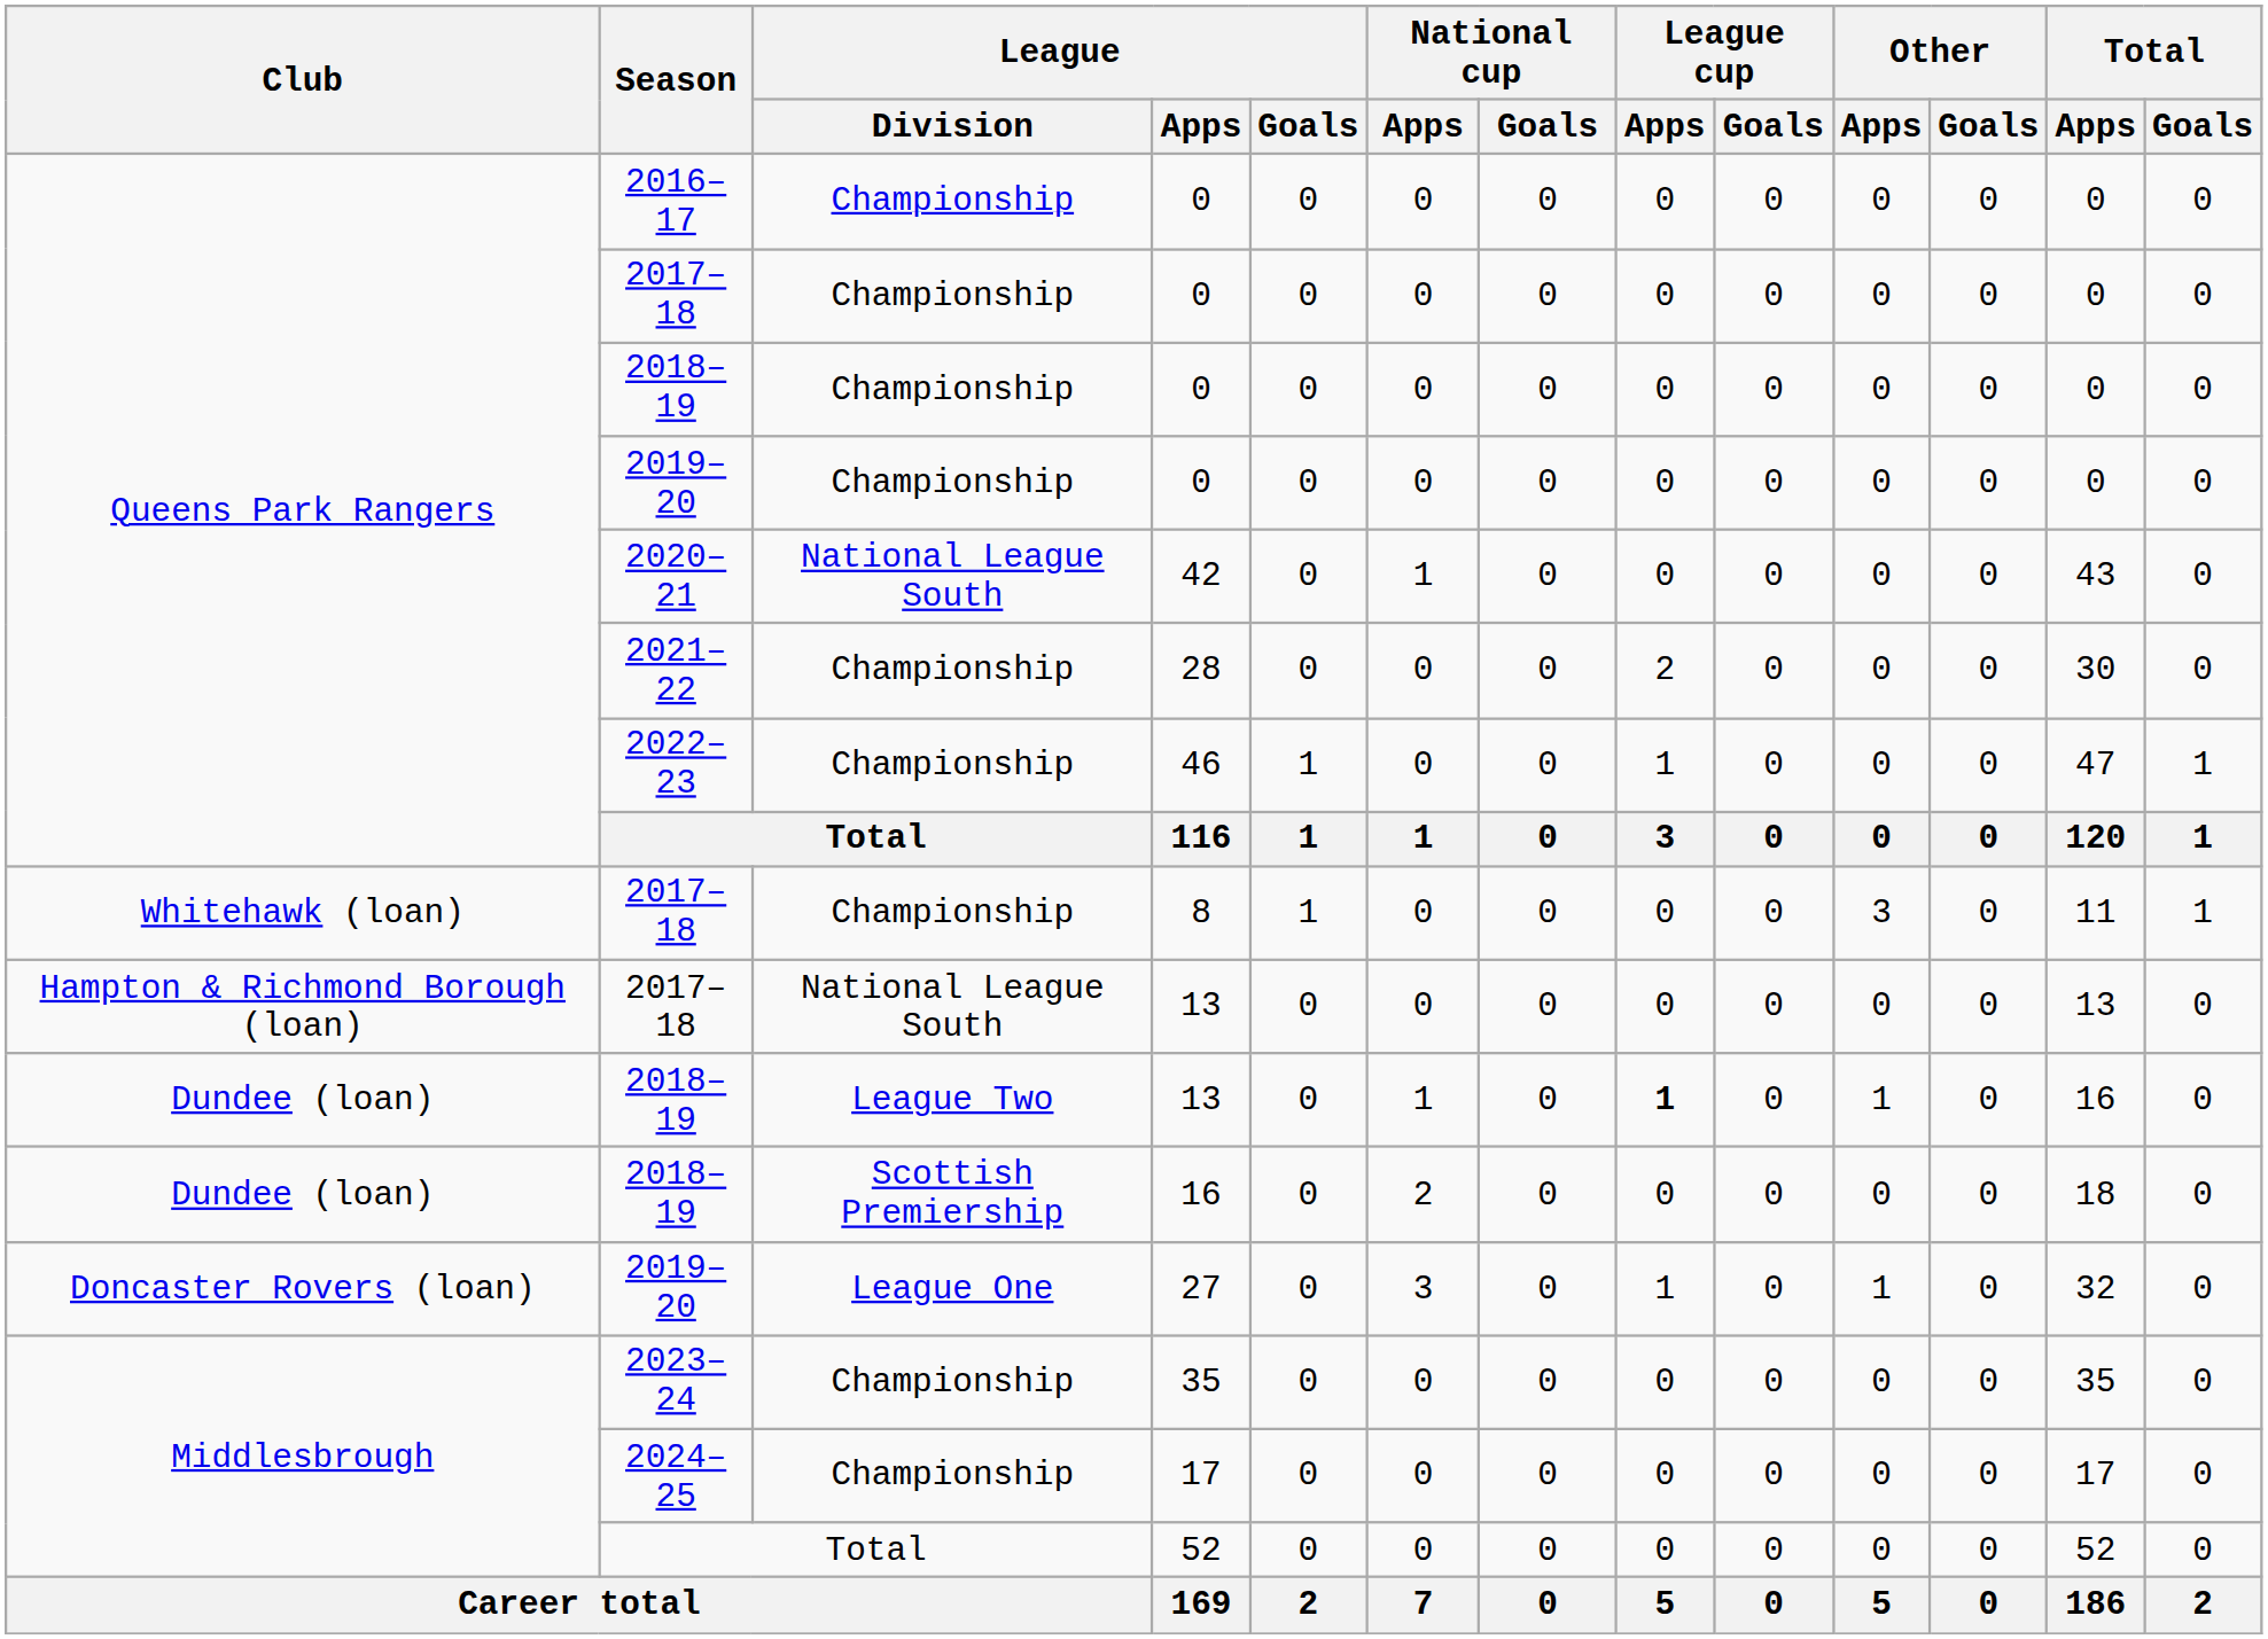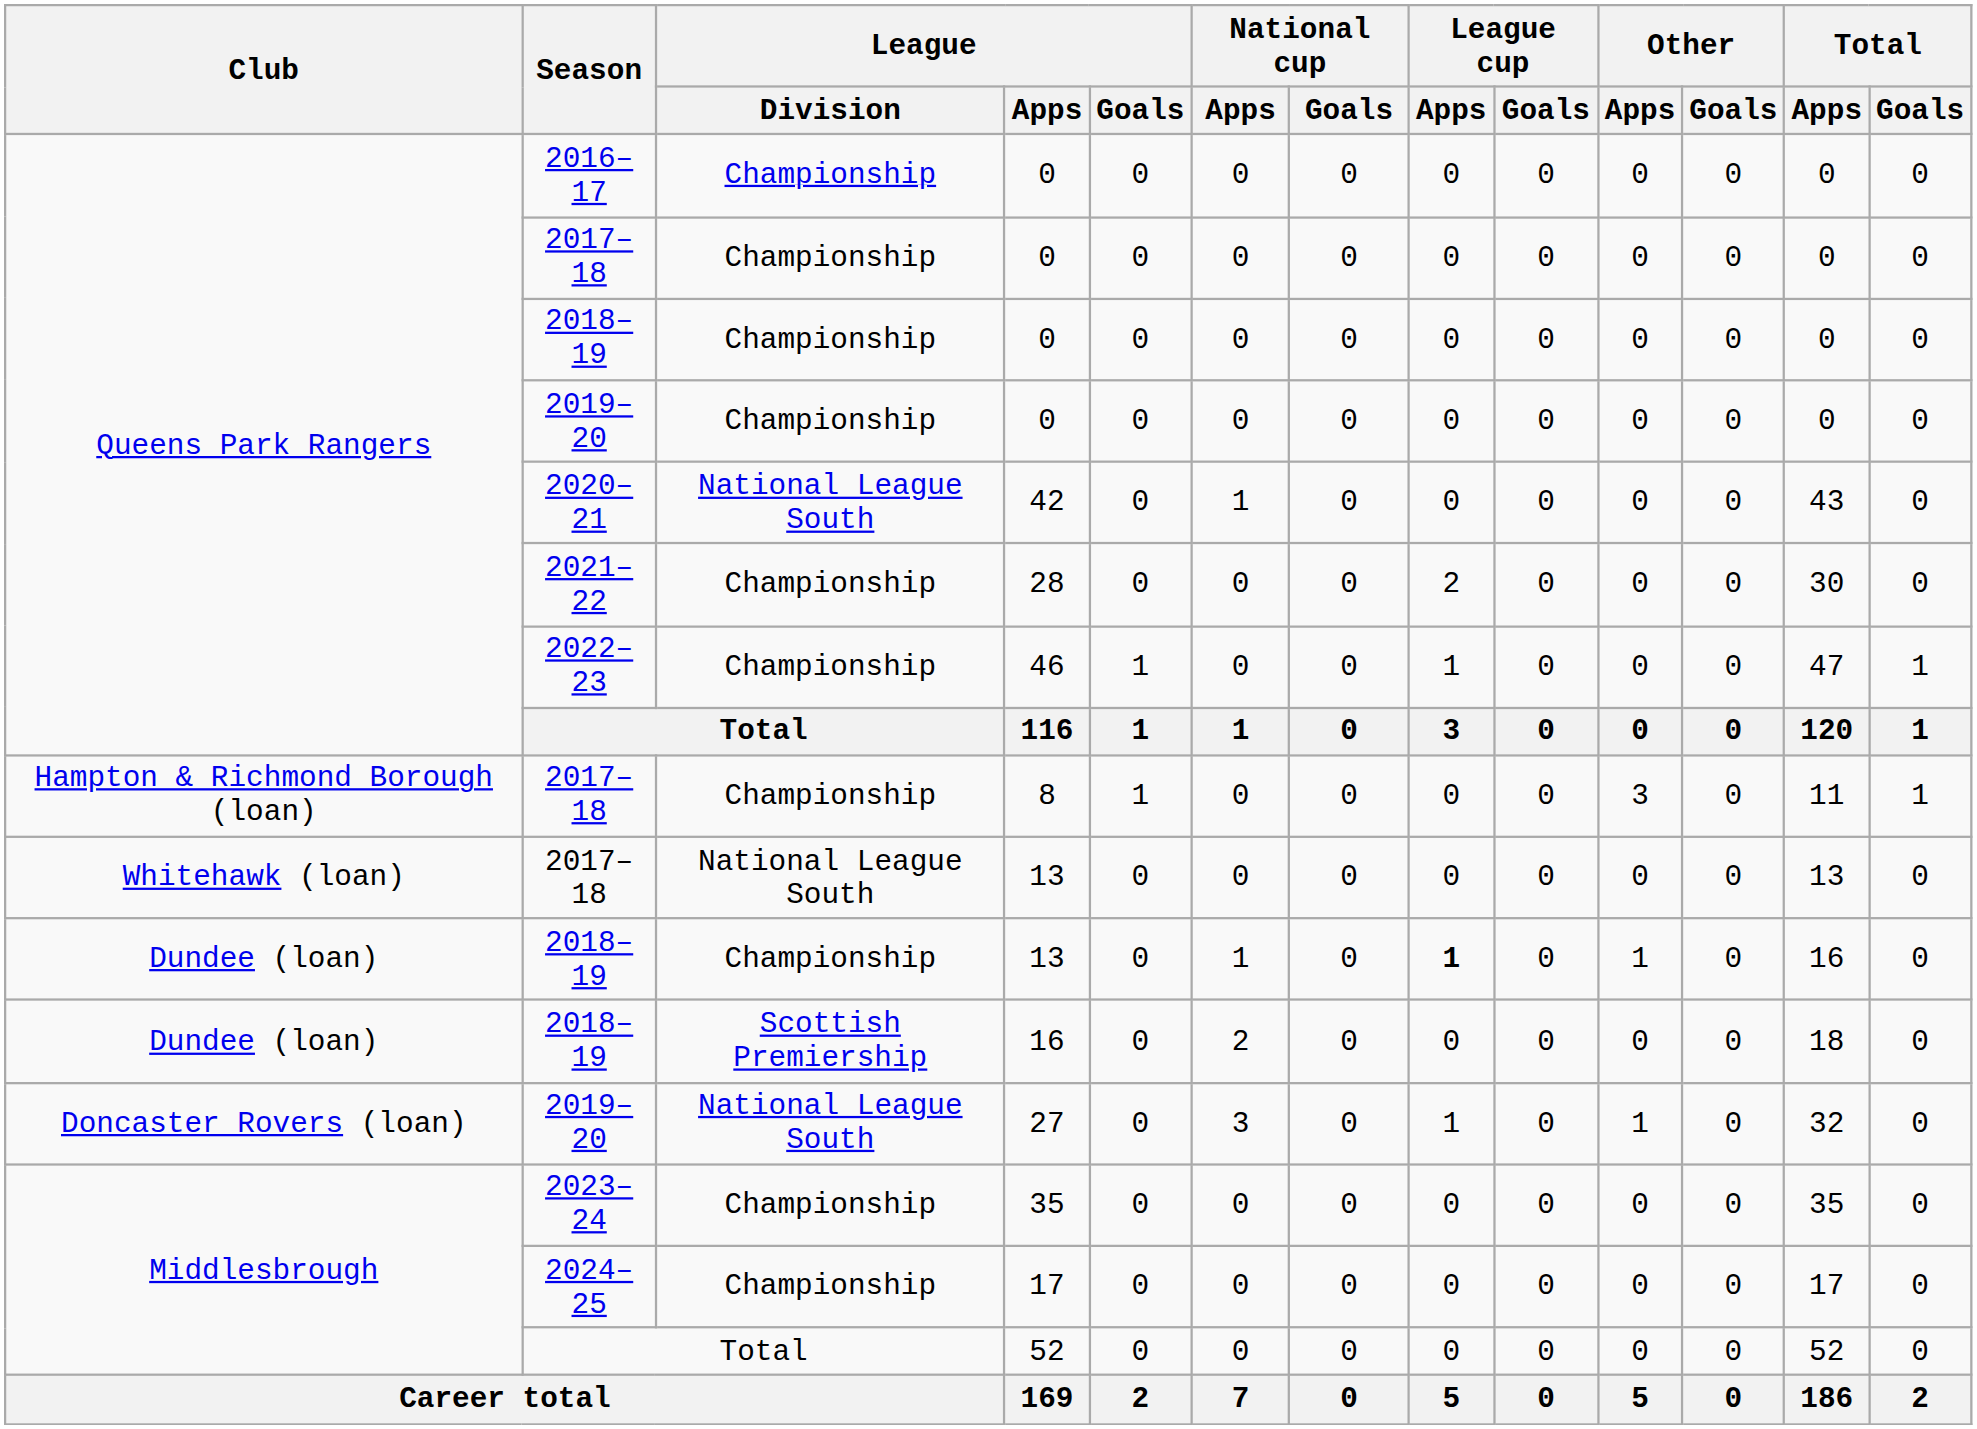8 | Club: Whitehawk (loan) -> Hampton & Richmond Borough (loan)
2017–18 / 13 | Club: Hampton & Richmond Borough (loan) -> Whitehawk (loan)
2018–19 / 13 | League / Division: League Two -> Championship
27 | League / Division: League One -> National League South
